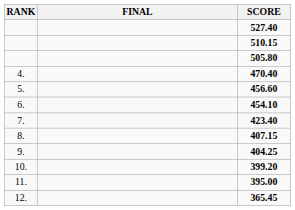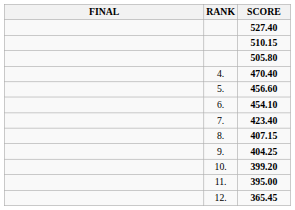columns swapped: RANK <-> FINAL
